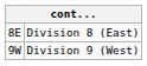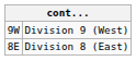rows swapped: Division 8 (East) <-> Division 9 (West)
